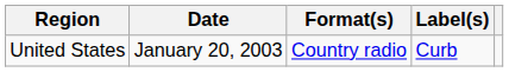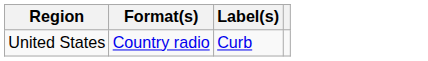- column: Date | January 20, 2003
